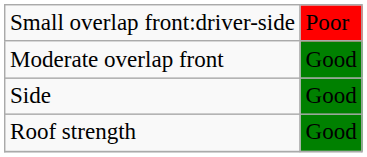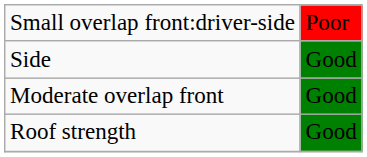rows swapped: Moderate overlap front <-> Side
